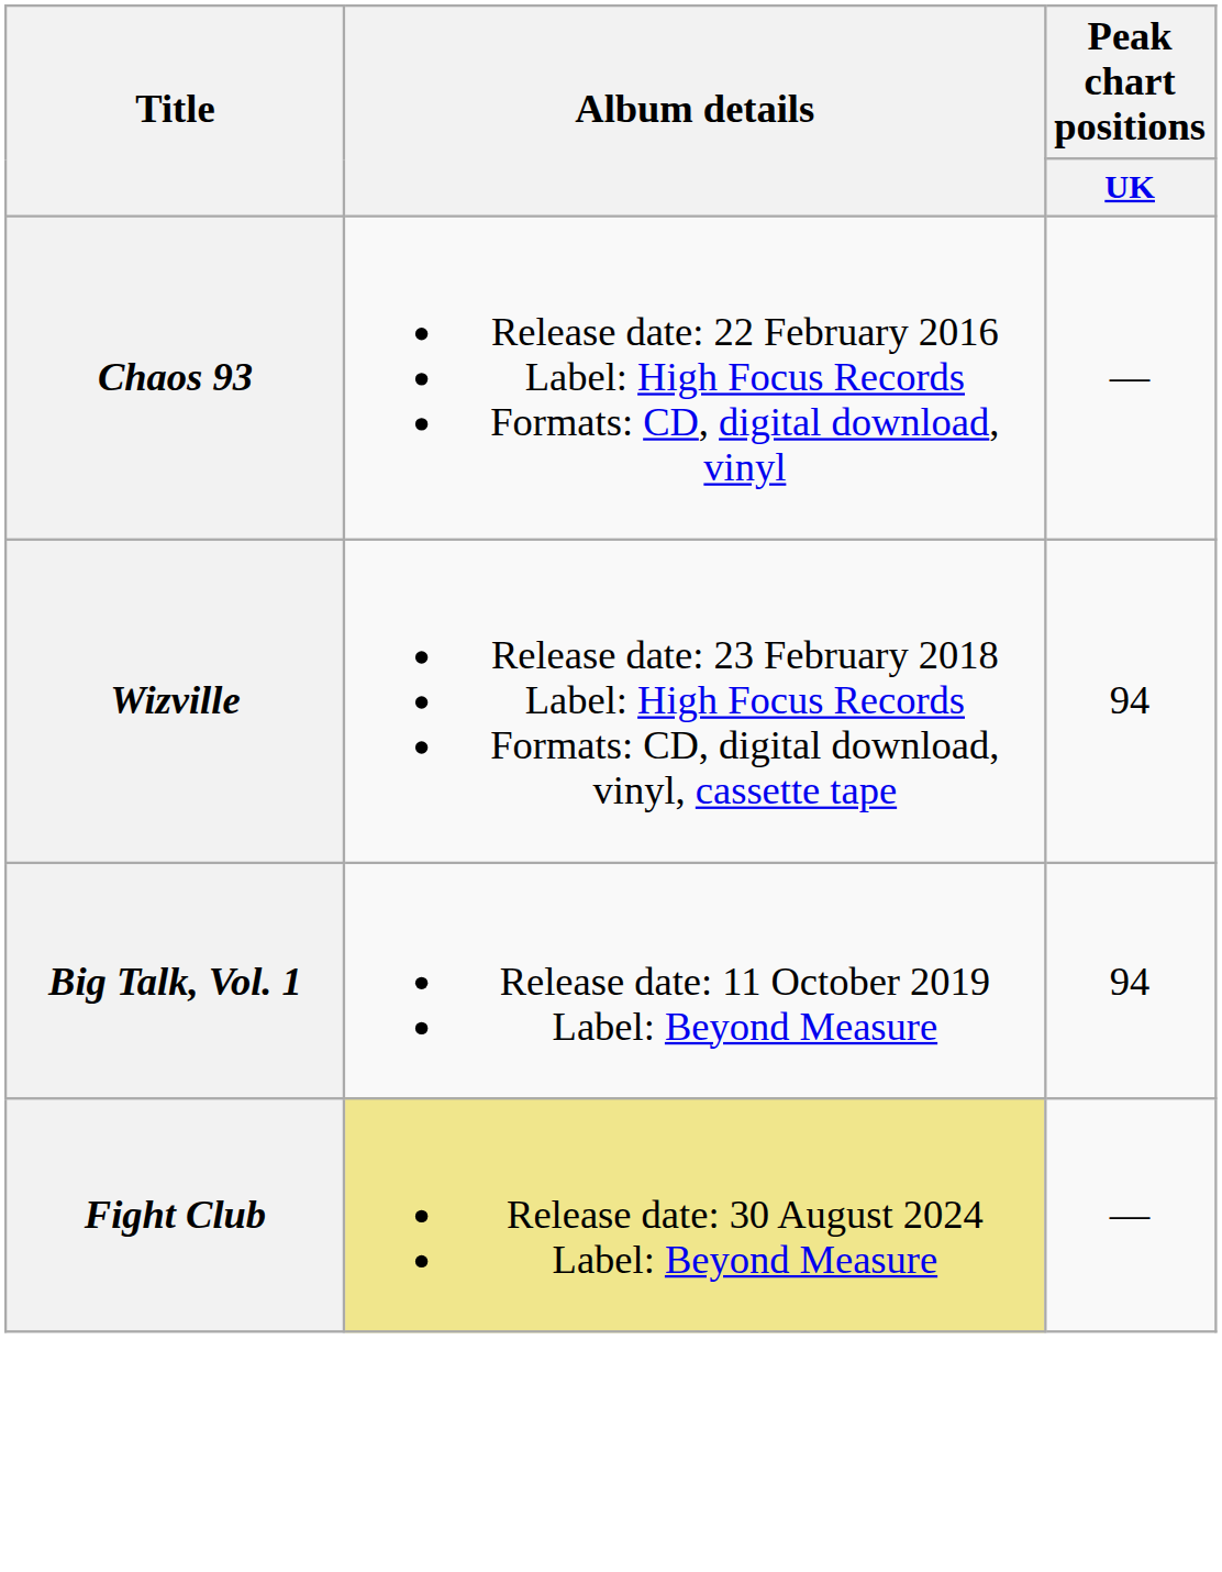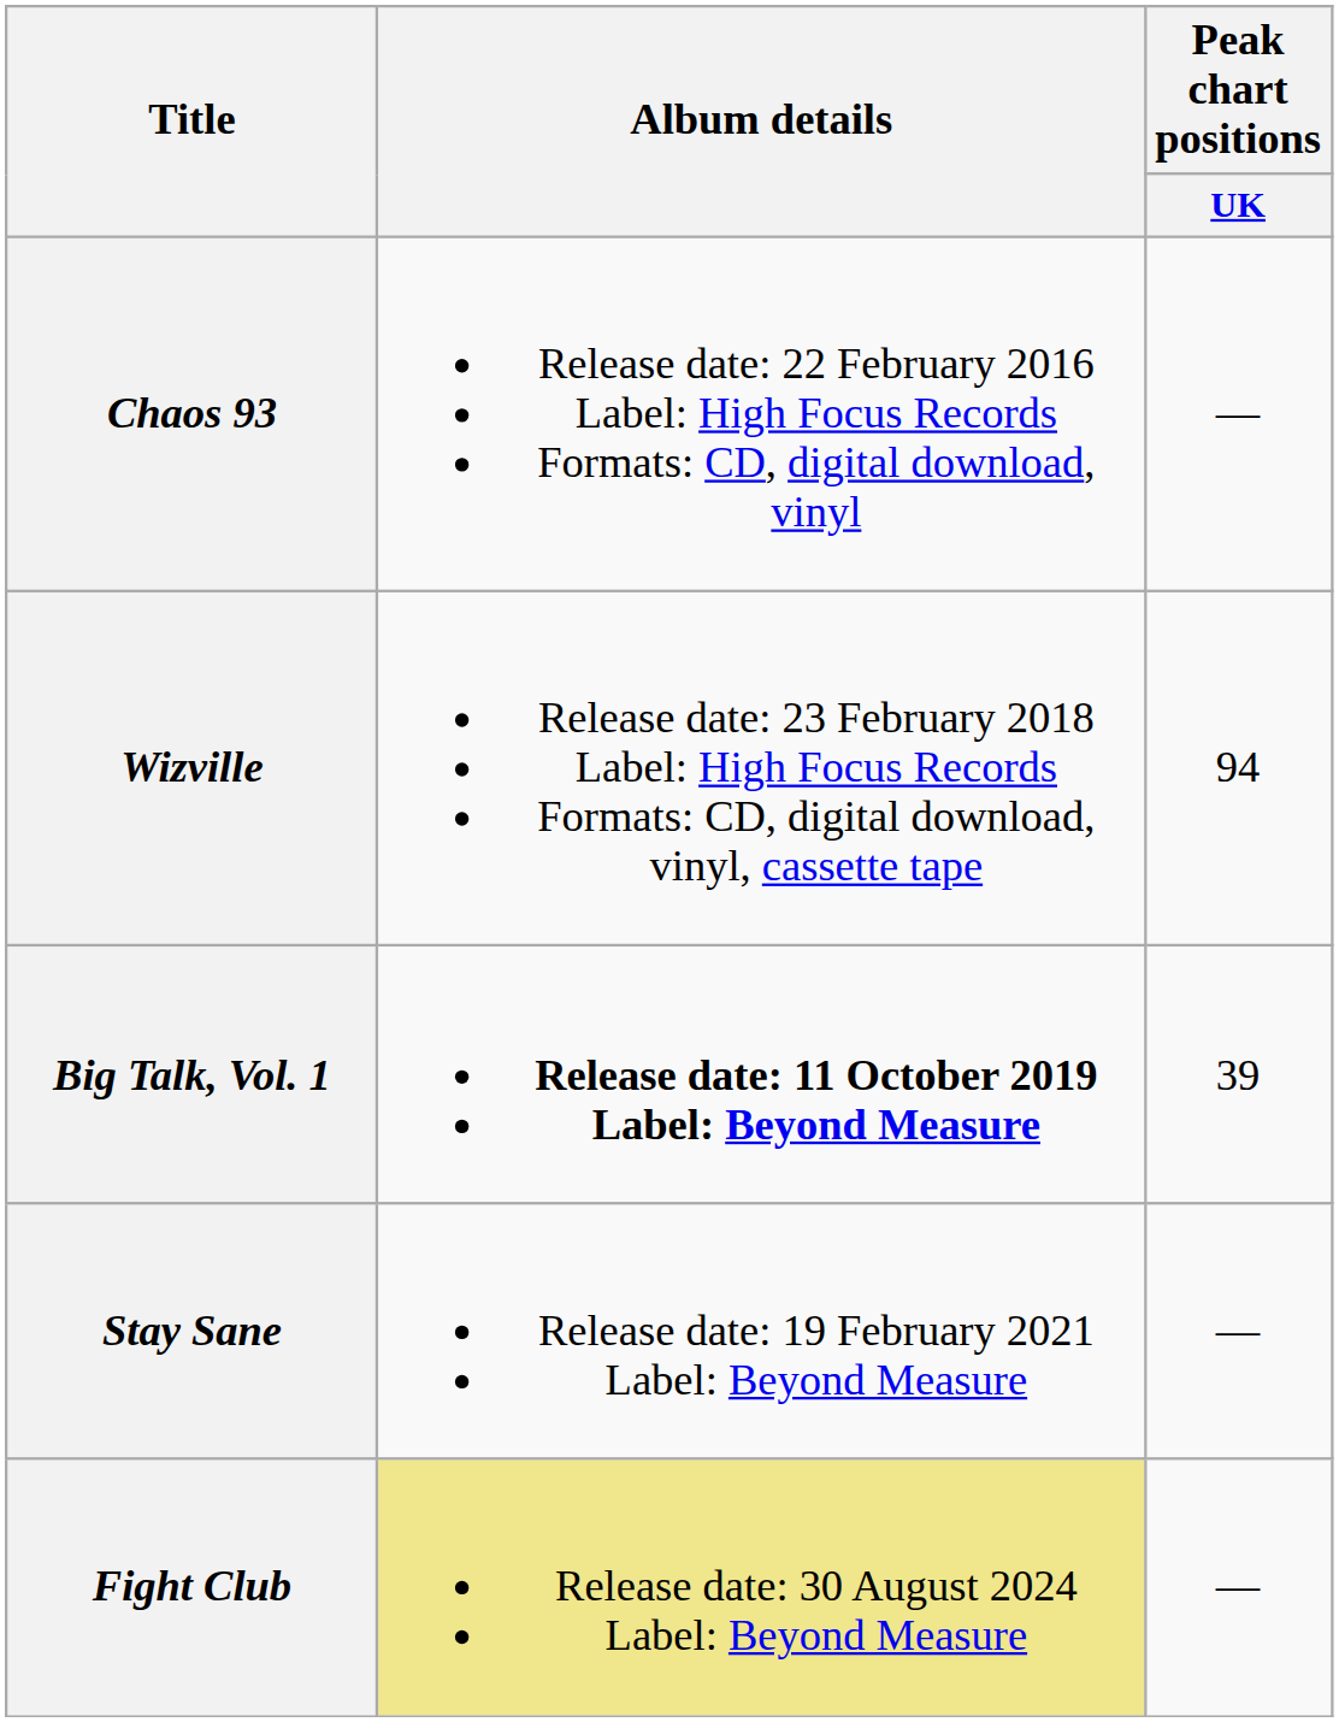Big Talk, Vol. 1 | Album details: normal -> bold
Big Talk, Vol. 1 | Peak chart positions / UK: 94 -> 39
+ row: Stay Sane | Release date: 19 February 2021 Label: Beyond Measure | —
